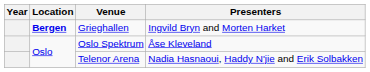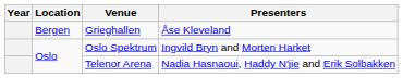Grieghallen | Location: bold -> normal
Grieghallen | Presenters: Ingvild Bryn and Morten Harket -> Åse Kleveland
Oslo Spektrum | Presenters: Åse Kleveland -> Ingvild Bryn and Morten Harket
